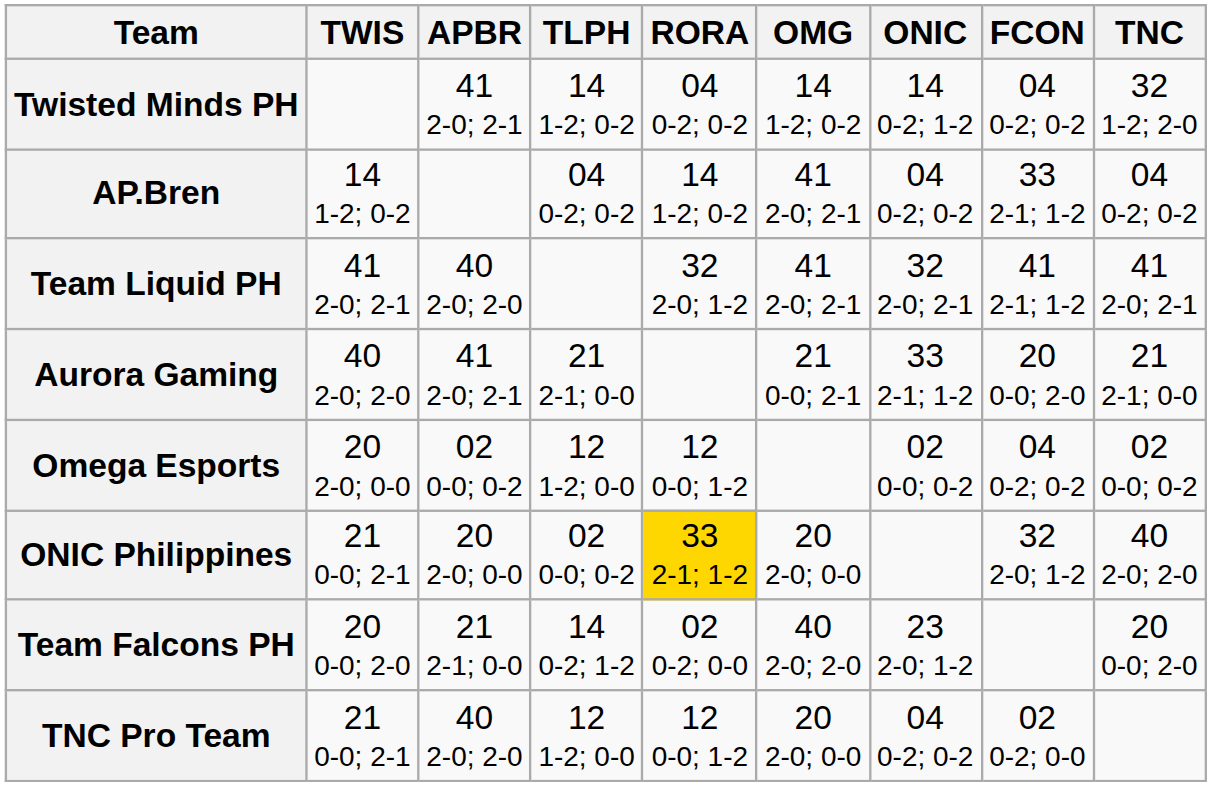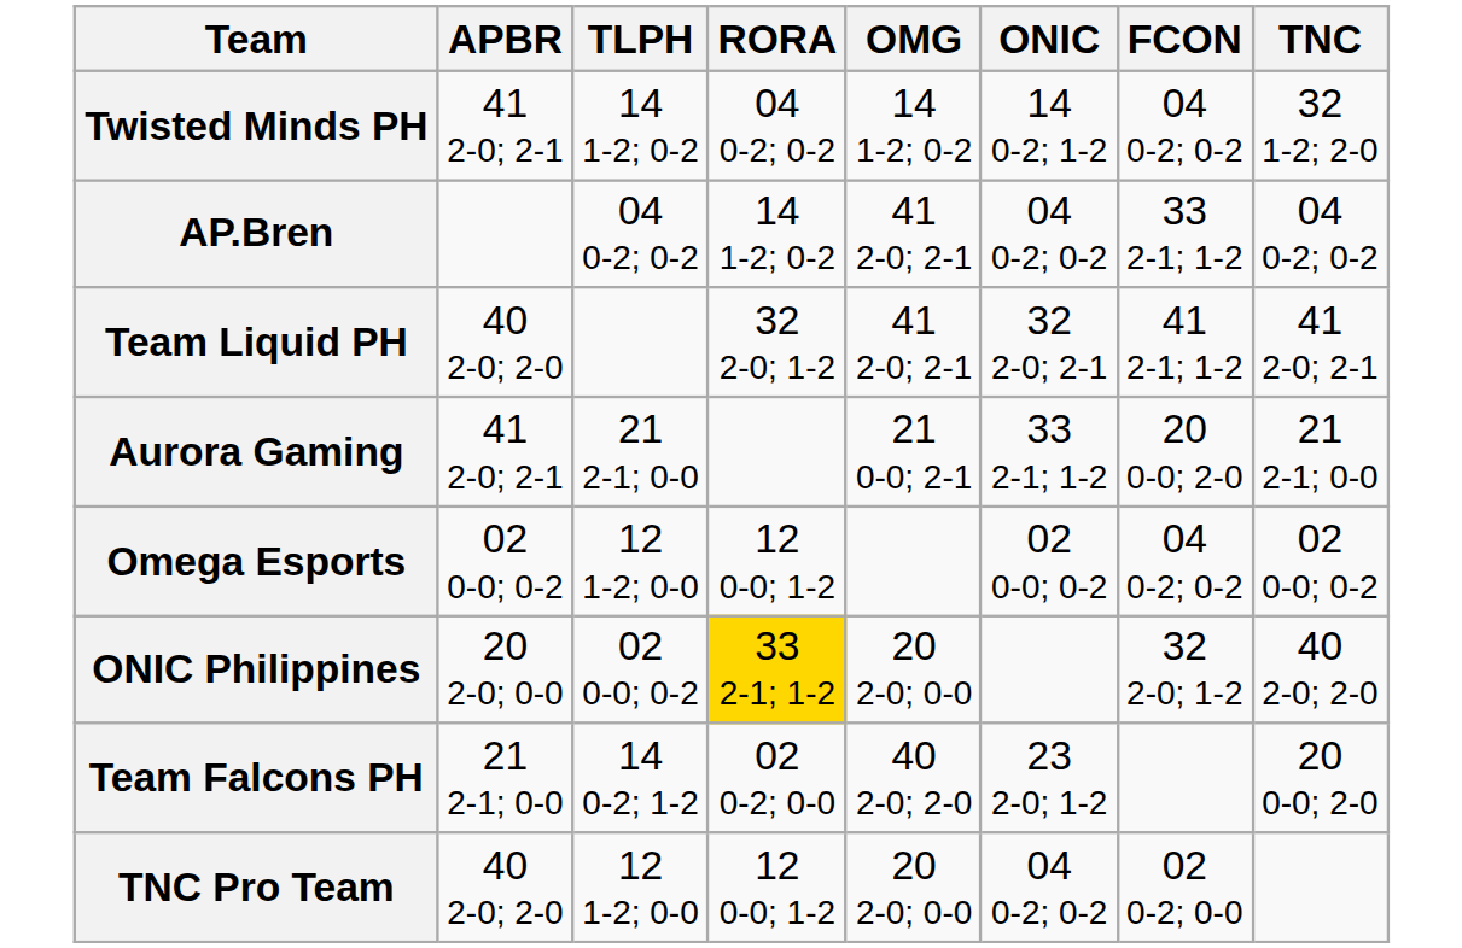- column: TWIS | 14 1-2; 0-2 | 41 2-0; 2-1 | 40 2-0; 2-0 | 20 2-0; 0-0 | 21 0-0; 2-1 | 20 0-0; 2-0 | 21 0-0; 2-1
